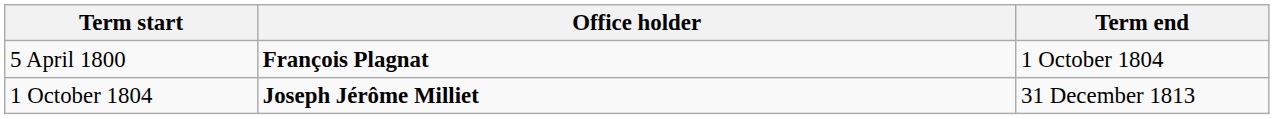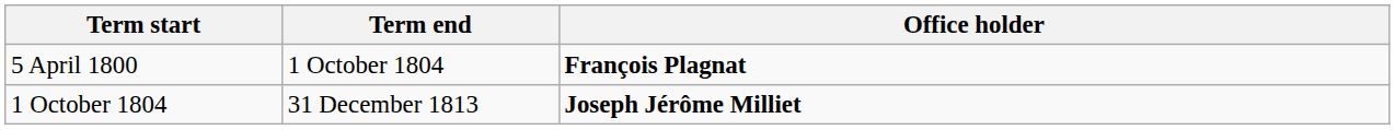columns swapped: Term end <-> Office holder
